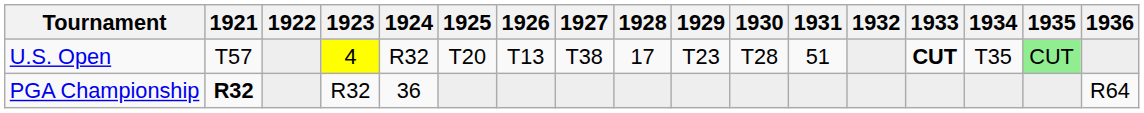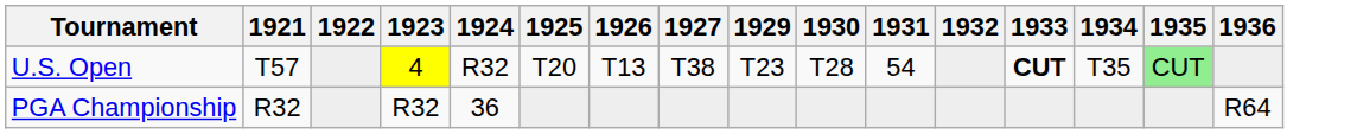- column: 1928 | 17
U.S. Open | 1931: 51 -> 54
PGA Championship | 1921: bold -> normal
